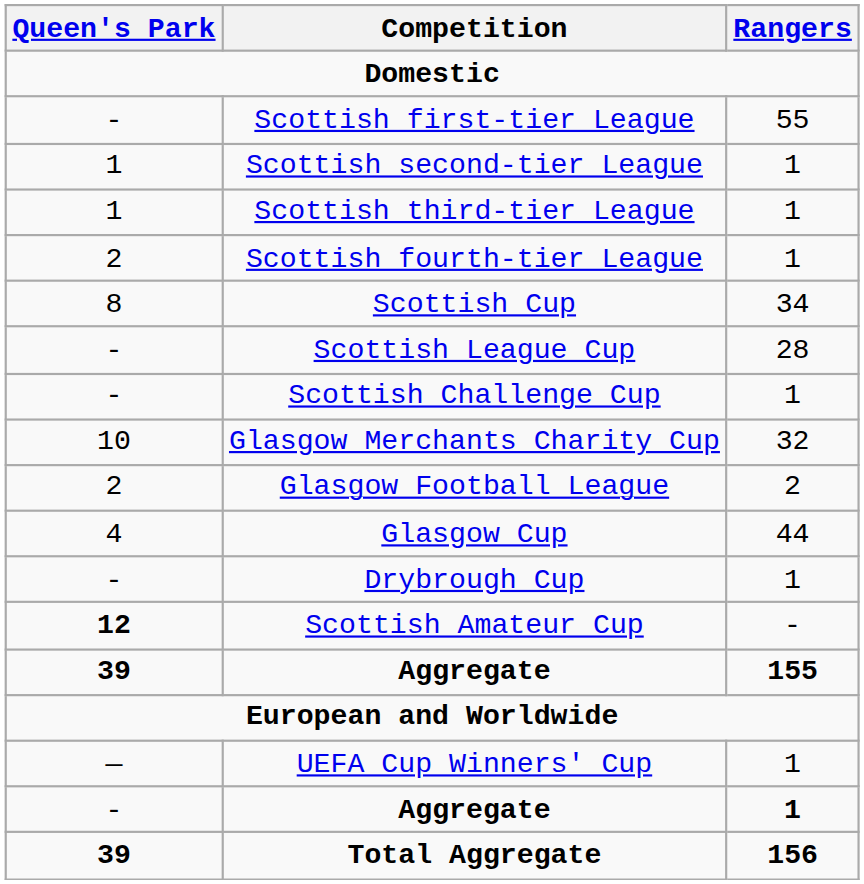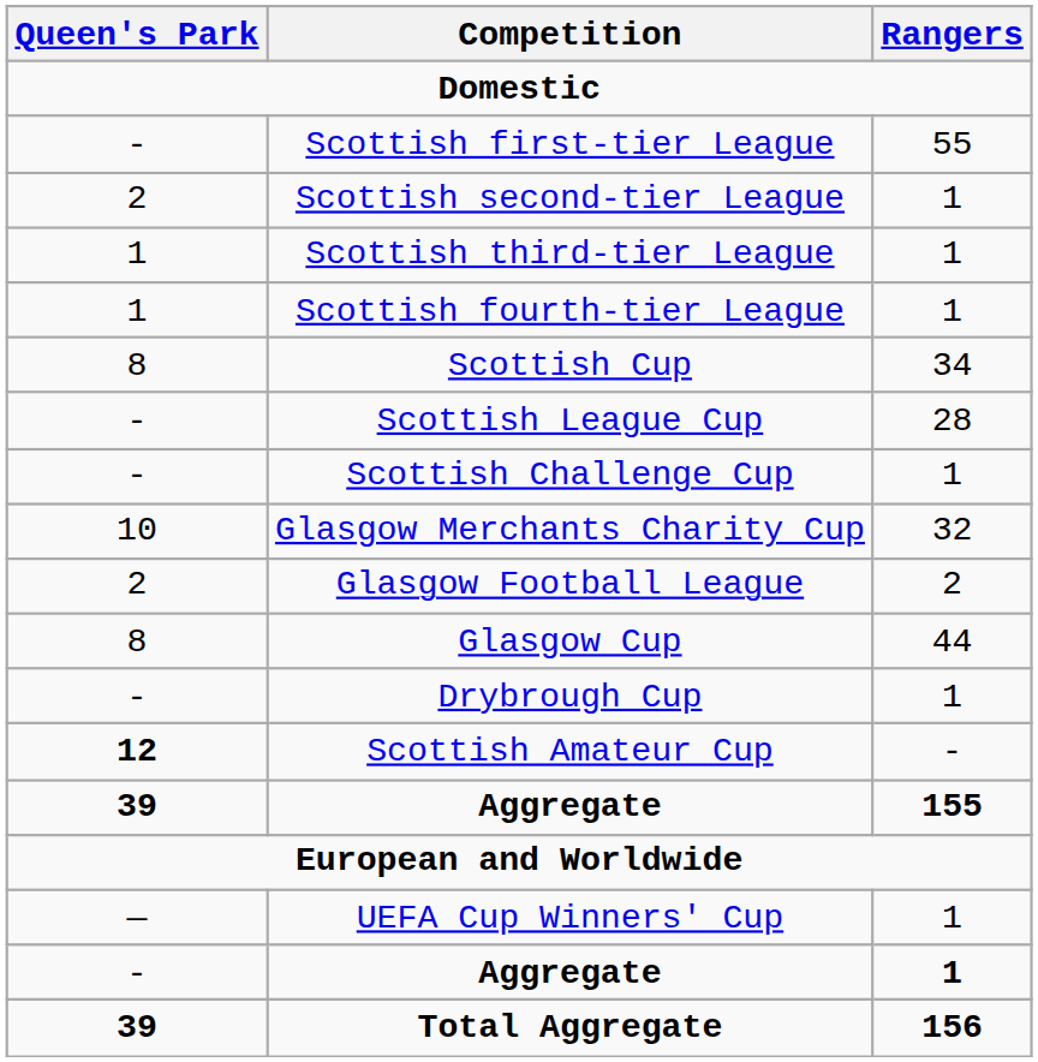Scottish second-tier League | Queen's Park: 1 -> 2
Scottish fourth-tier League | Queen's Park: 2 -> 1
Glasgow Cup | Queen's Park: 4 -> 8
